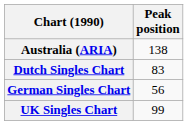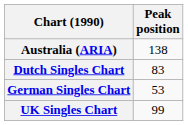German Singles Chart | Peak position: 56 -> 53
